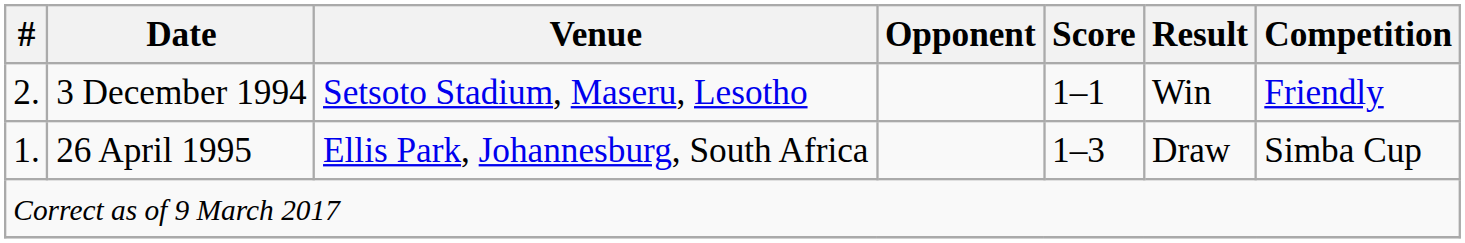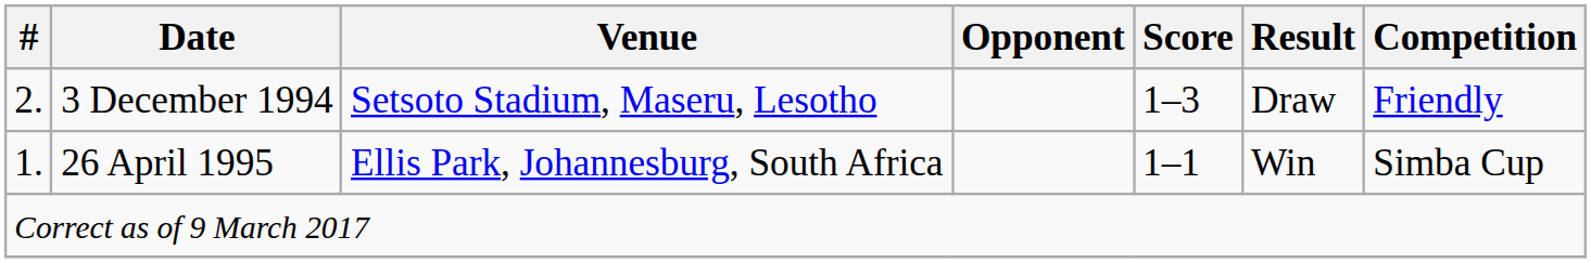3 December 1994 | Score: 1–1 -> 1–3
3 December 1994 | Result: Win -> Draw
26 April 1995 | Score: 1–3 -> 1–1
26 April 1995 | Result: Draw -> Win
